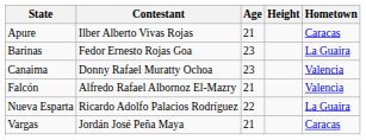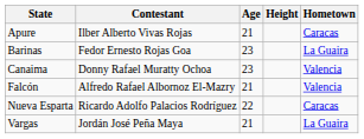Nueva Esparta | Hometown: La Guaira -> Caracas
Vargas | Hometown: Caracas -> La Guaira
